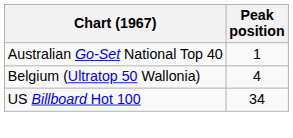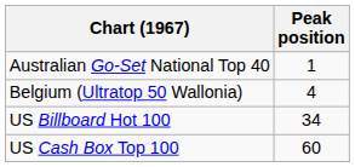+ row: US Cash Box Top 100 | 60
